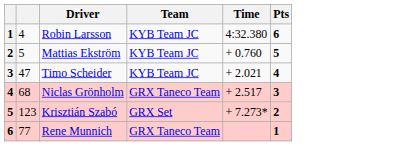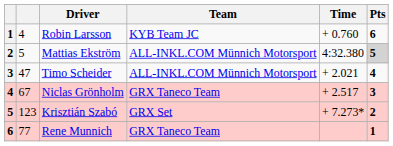Robin Larsson | Time: 4:32.380 -> + 0.760
Mattias Ekström | Team: KYB Team JC -> ALL-INKL.COM Münnich Motorsport
Mattias Ekström | Time: + 0.760 -> 4:32.380
Mattias Ekström | Pts: no background -> lightgrey background
Timo Scheider | Team: KYB Team JC -> ALL-INKL.COM Münnich Motorsport
Niclas Grönholm | column 2: 68 -> 67
